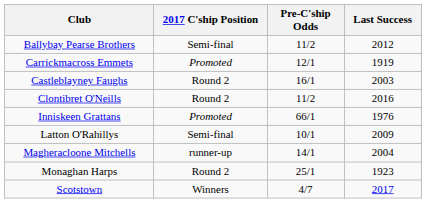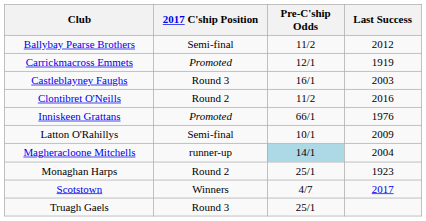Castleblayney Faughs | 2017 C'ship Position: Round 2 -> Round 3
Magheracloone Mitchells | Pre-C'ship Odds: no background -> lightblue background
+ row: Truagh Gaels | Round 3 | 25/1
